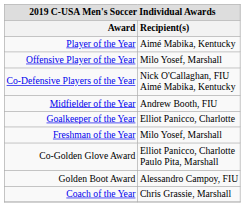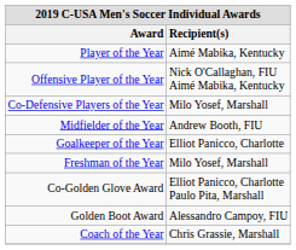Offensive Player of the Year | Recipient(s): Milo Yosef, Marshall -> Nick O'Callaghan, FIU Aimé Mabika, Kentucky
Co-Defensive Players of the Year | Recipient(s): Nick O'Callaghan, FIU Aimé Mabika, Kentucky -> Milo Yosef, Marshall
